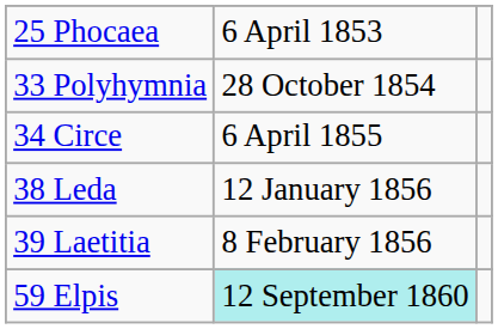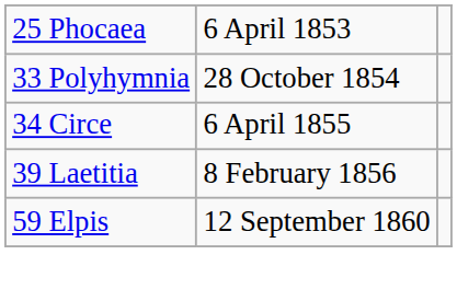- row: 38 Leda | 12 January 1856
59 Elpis | column 2: paleturquoise background -> no background
